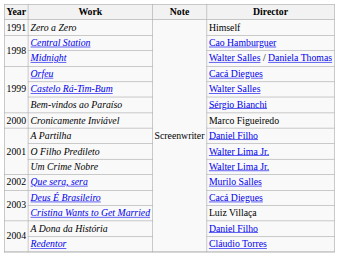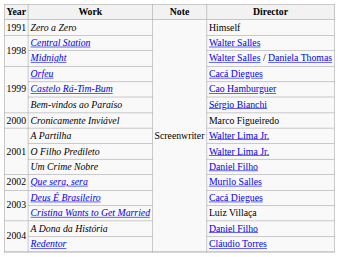Central Station | Director: Cao Hamburguer -> Walter Salles
Castelo Rá-Tim-Bum | Director: Walter Salles -> Cao Hamburguer
A Partilha | Director: Daniel Filho -> Walter Lima Jr.
Um Crime Nobre | Director: Walter Lima Jr. -> Daniel Filho
